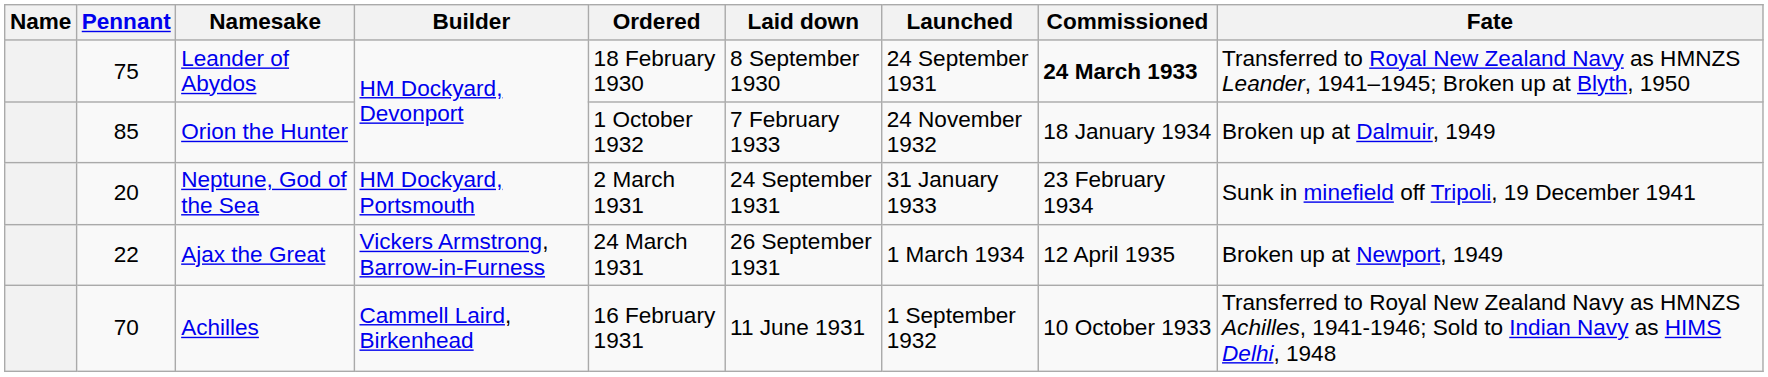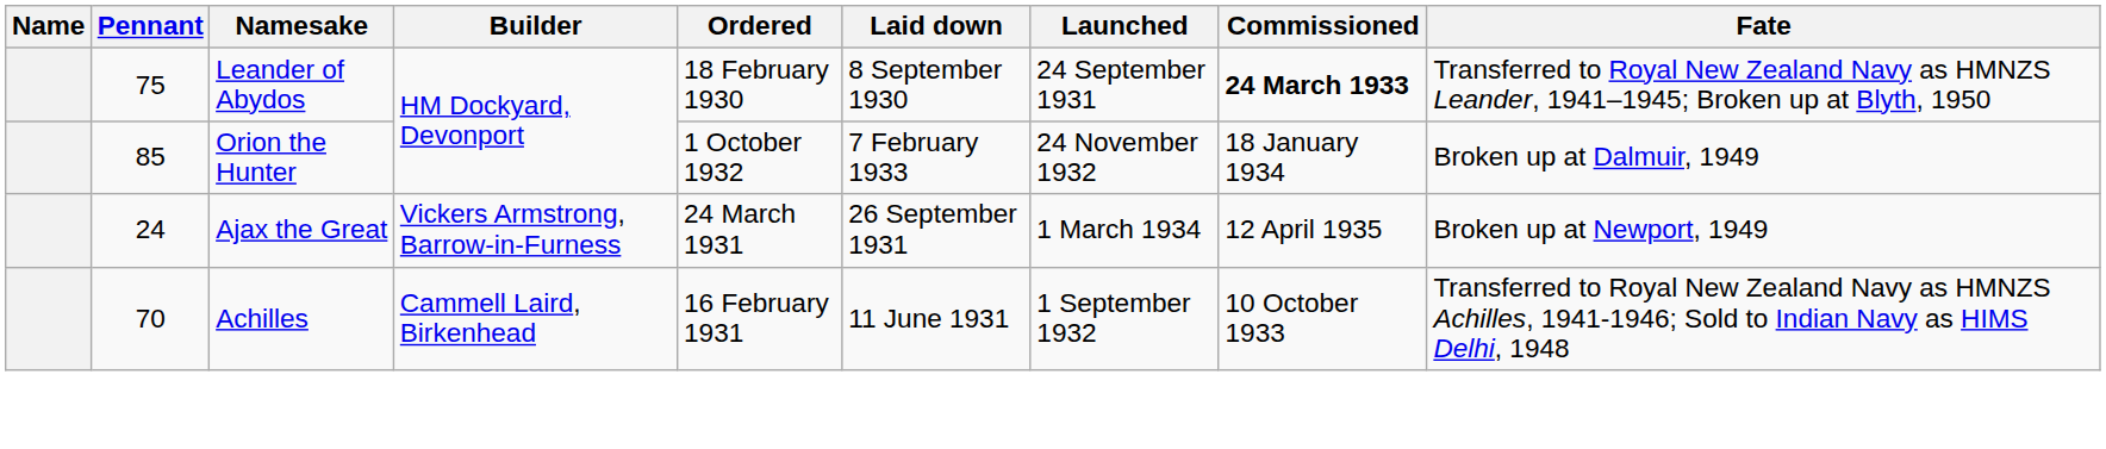- row: 20 | Neptune, God of the Sea | HM Dockyard, Portsmouth | 2 March 1931 | 24 September 1931 | 31 January 1933 | 23 February 1934 | Sunk in minefield off Tripoli, 19 December 1941
Ajax the Great | Pennant: 22 -> 24
